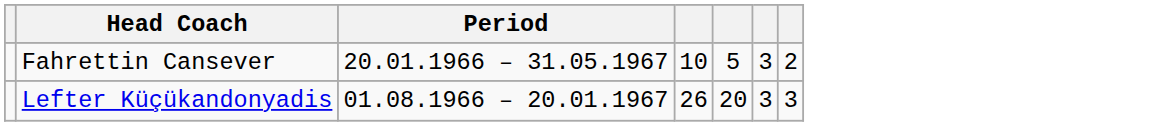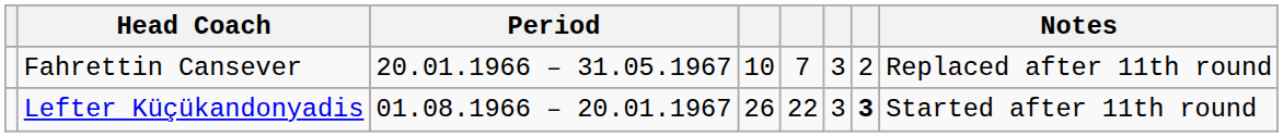+ column: Notes | Replaced after 11th round | Started after 11th round
Fahrettin Cansever | column 5: 5 -> 7
Lefter Küçükandonyadis | column 5: 20 -> 22
Lefter Küçükandonyadis | column 7: normal -> bold
